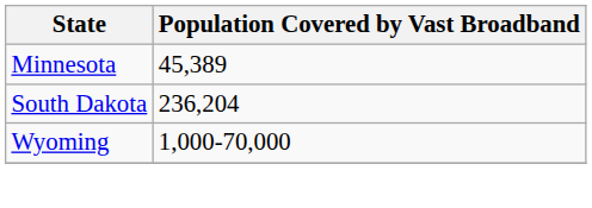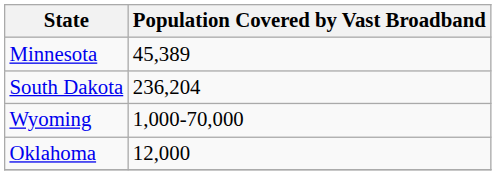+ row: Oklahoma | 12,000
